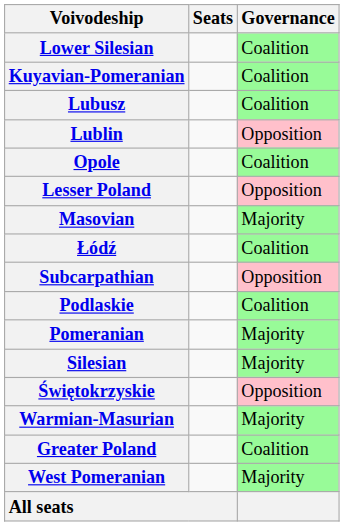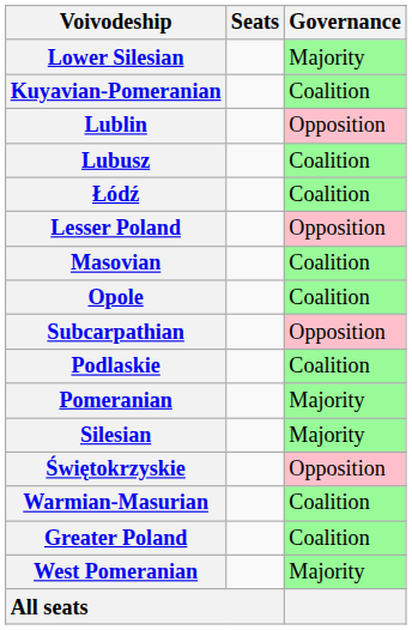Lower Silesian | Governance: Coalition -> Majority
rows swapped: Lublin <-> Lubusz
rows swapped: Łódź <-> Opole
Masovian | Governance: Majority -> Coalition
Warmian-Masurian | Governance: Majority -> Coalition
